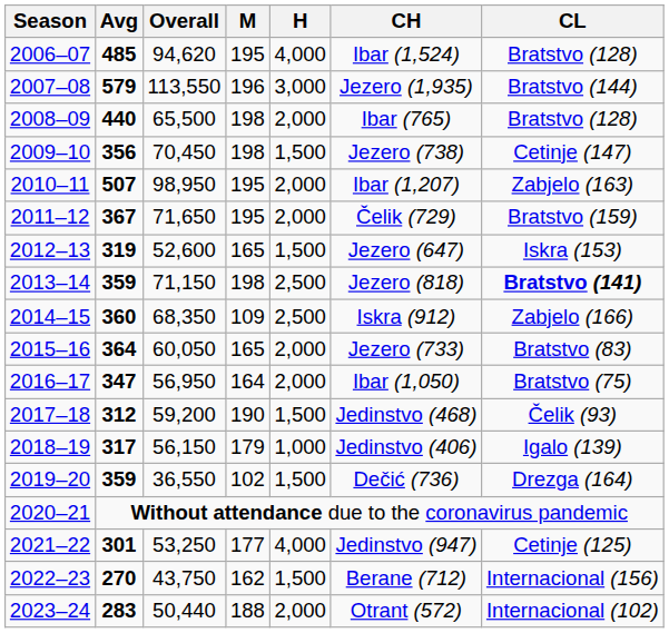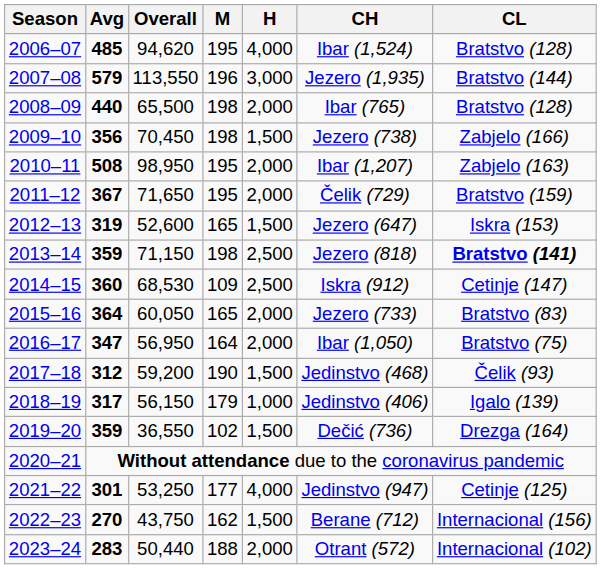2009–10 | CL: Cetinje (147) -> Zabjelo (166)
2010–11 | Avg: 507 -> 508
2014–15 | Overall: 68,350 -> 68,530
2014–15 | CL: Zabjelo (166) -> Cetinje (147)
